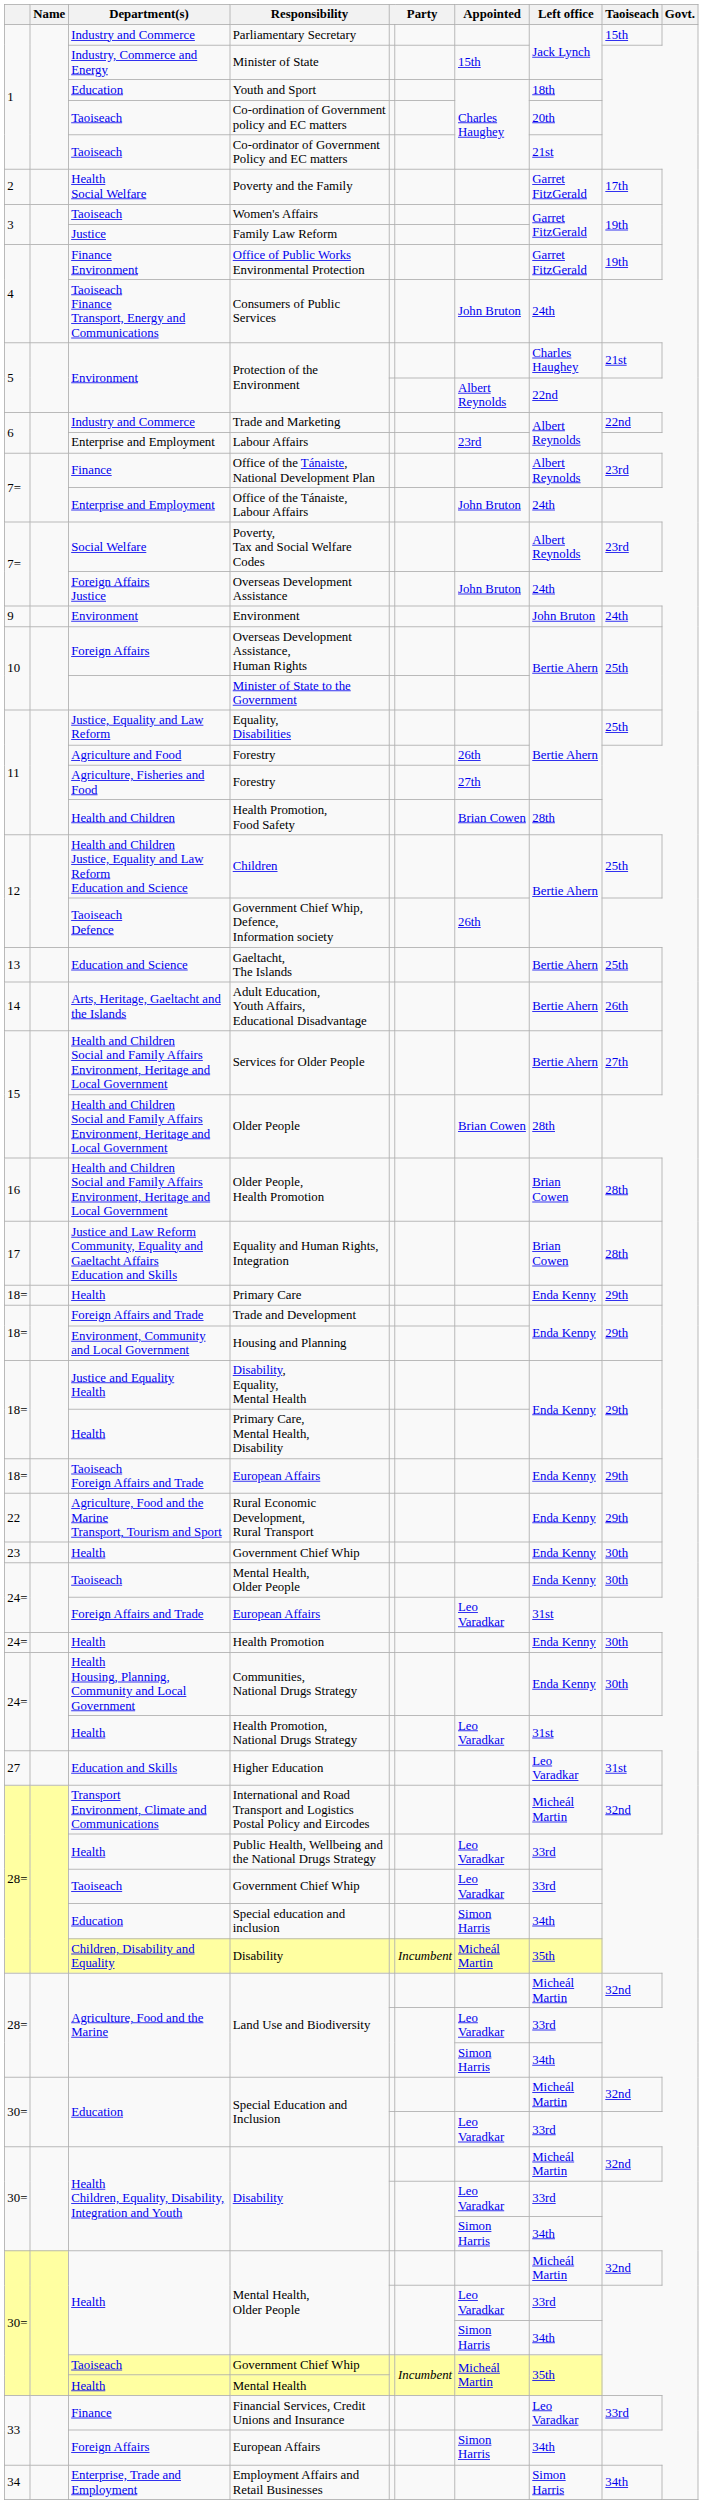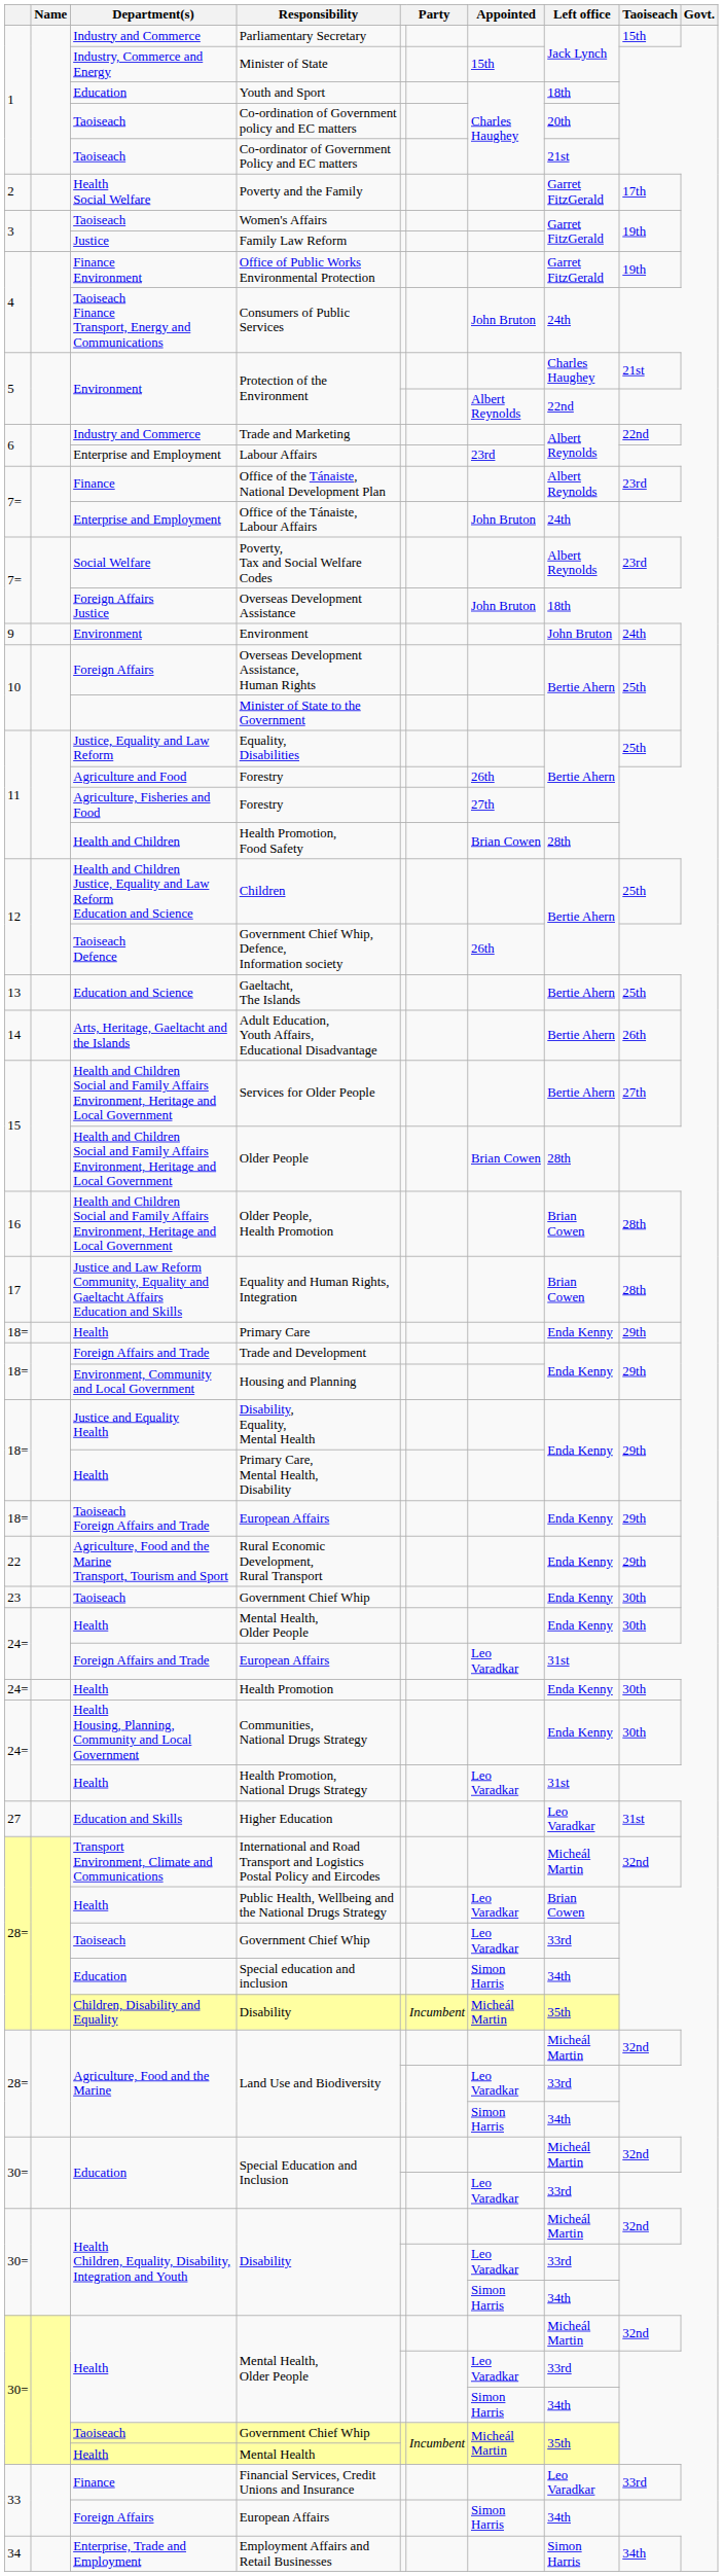Overseas Development Assistance | Left office: 24th -> 18th
23 / Government Chief Whip | Department(s): Health -> Taoiseach
24= / Mental Health, Older People | Department(s): Taoiseach -> Health
Public Health, Wellbeing and the National Drugs Strategy | Left office: 33rd -> Brian Cowen
